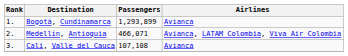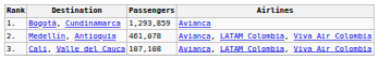Bogotá, Cundinamarca | Passengers: 1,293,899 -> 1,293,859
Medellín, Antioquia | Passengers: 466,071 -> 461,078
Cali, Valle del Cauca | Airlines: Avianca -> Avianca, LATAM Colombia, Viva Air Colombia
